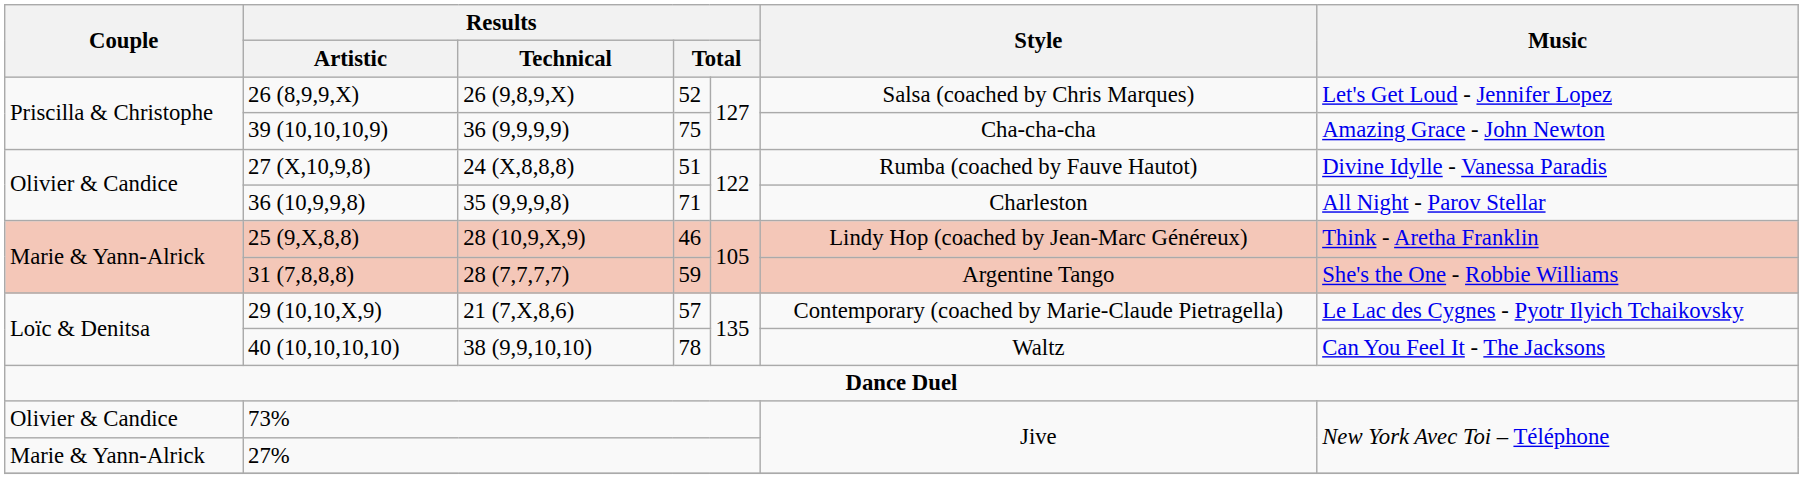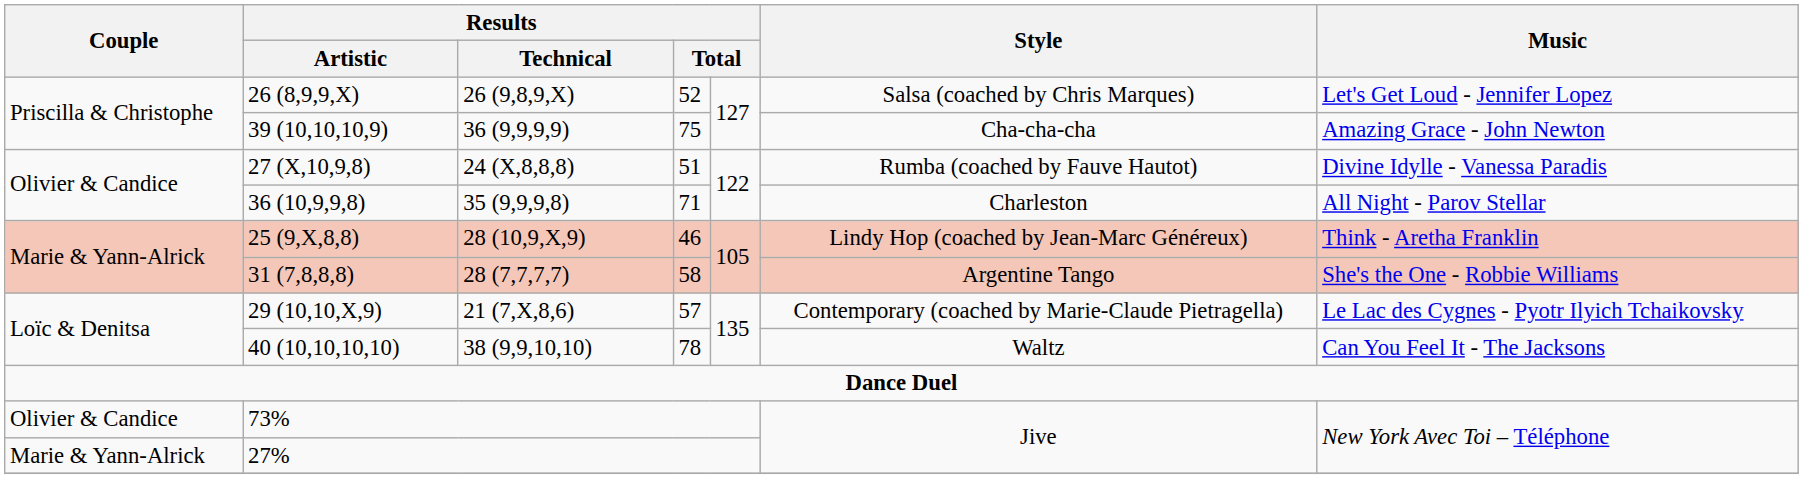31 (7,8,8,8) | column 4: 59 -> 58
